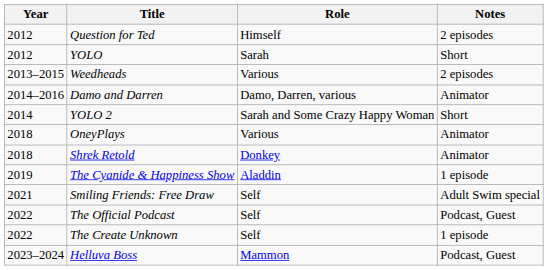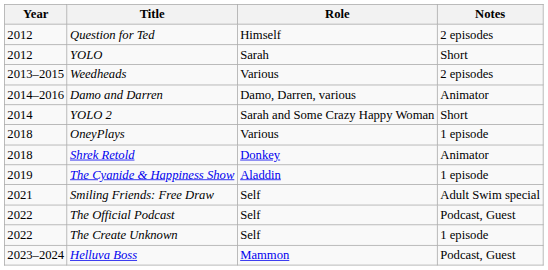OneyPlays | Notes: Animator -> 1 episode
